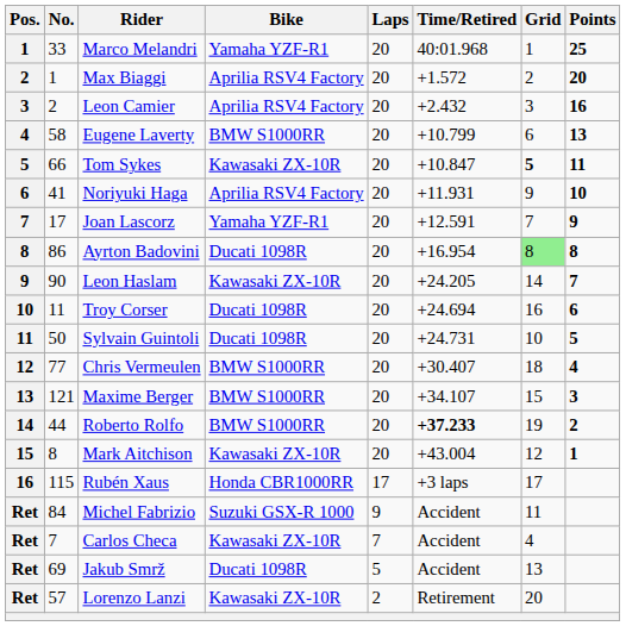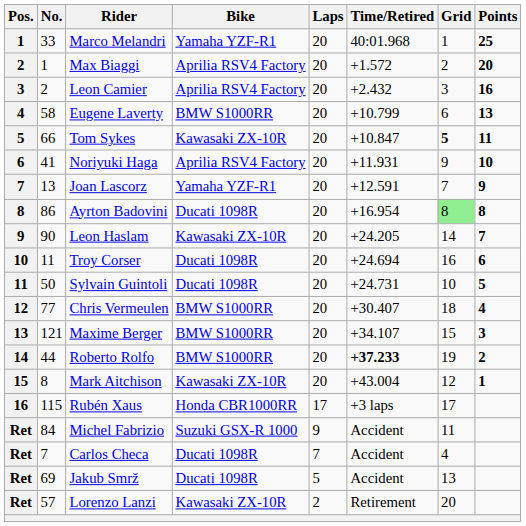Joan Lascorz | No.: 17 -> 13
Carlos Checa | Bike: Kawasaki ZX-10R -> Ducati 1098R
